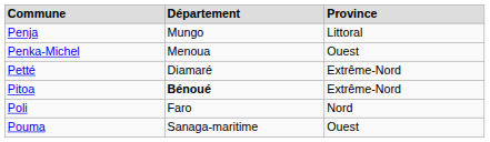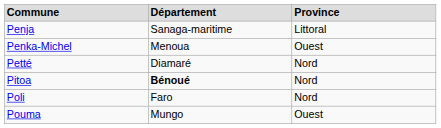Penja | Département: Mungo -> Sanaga-maritime
Petté | Province: Extrême-Nord -> Nord
Pitoa | Province: Extrême-Nord -> Nord
Pouma | Département: Sanaga-maritime -> Mungo
